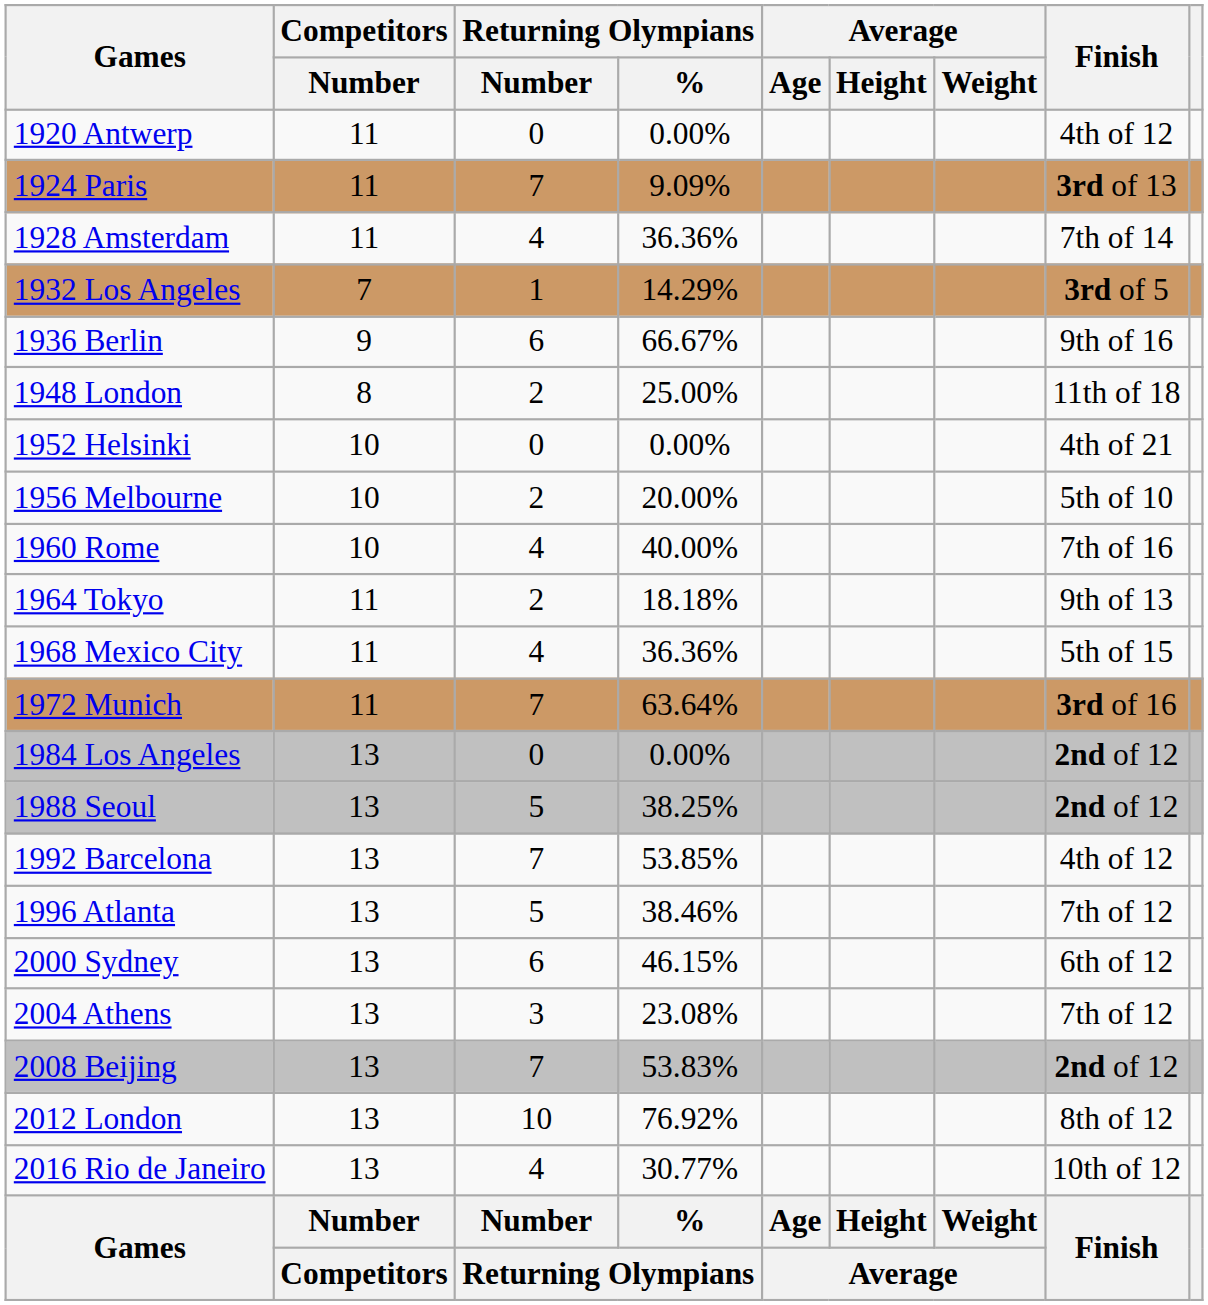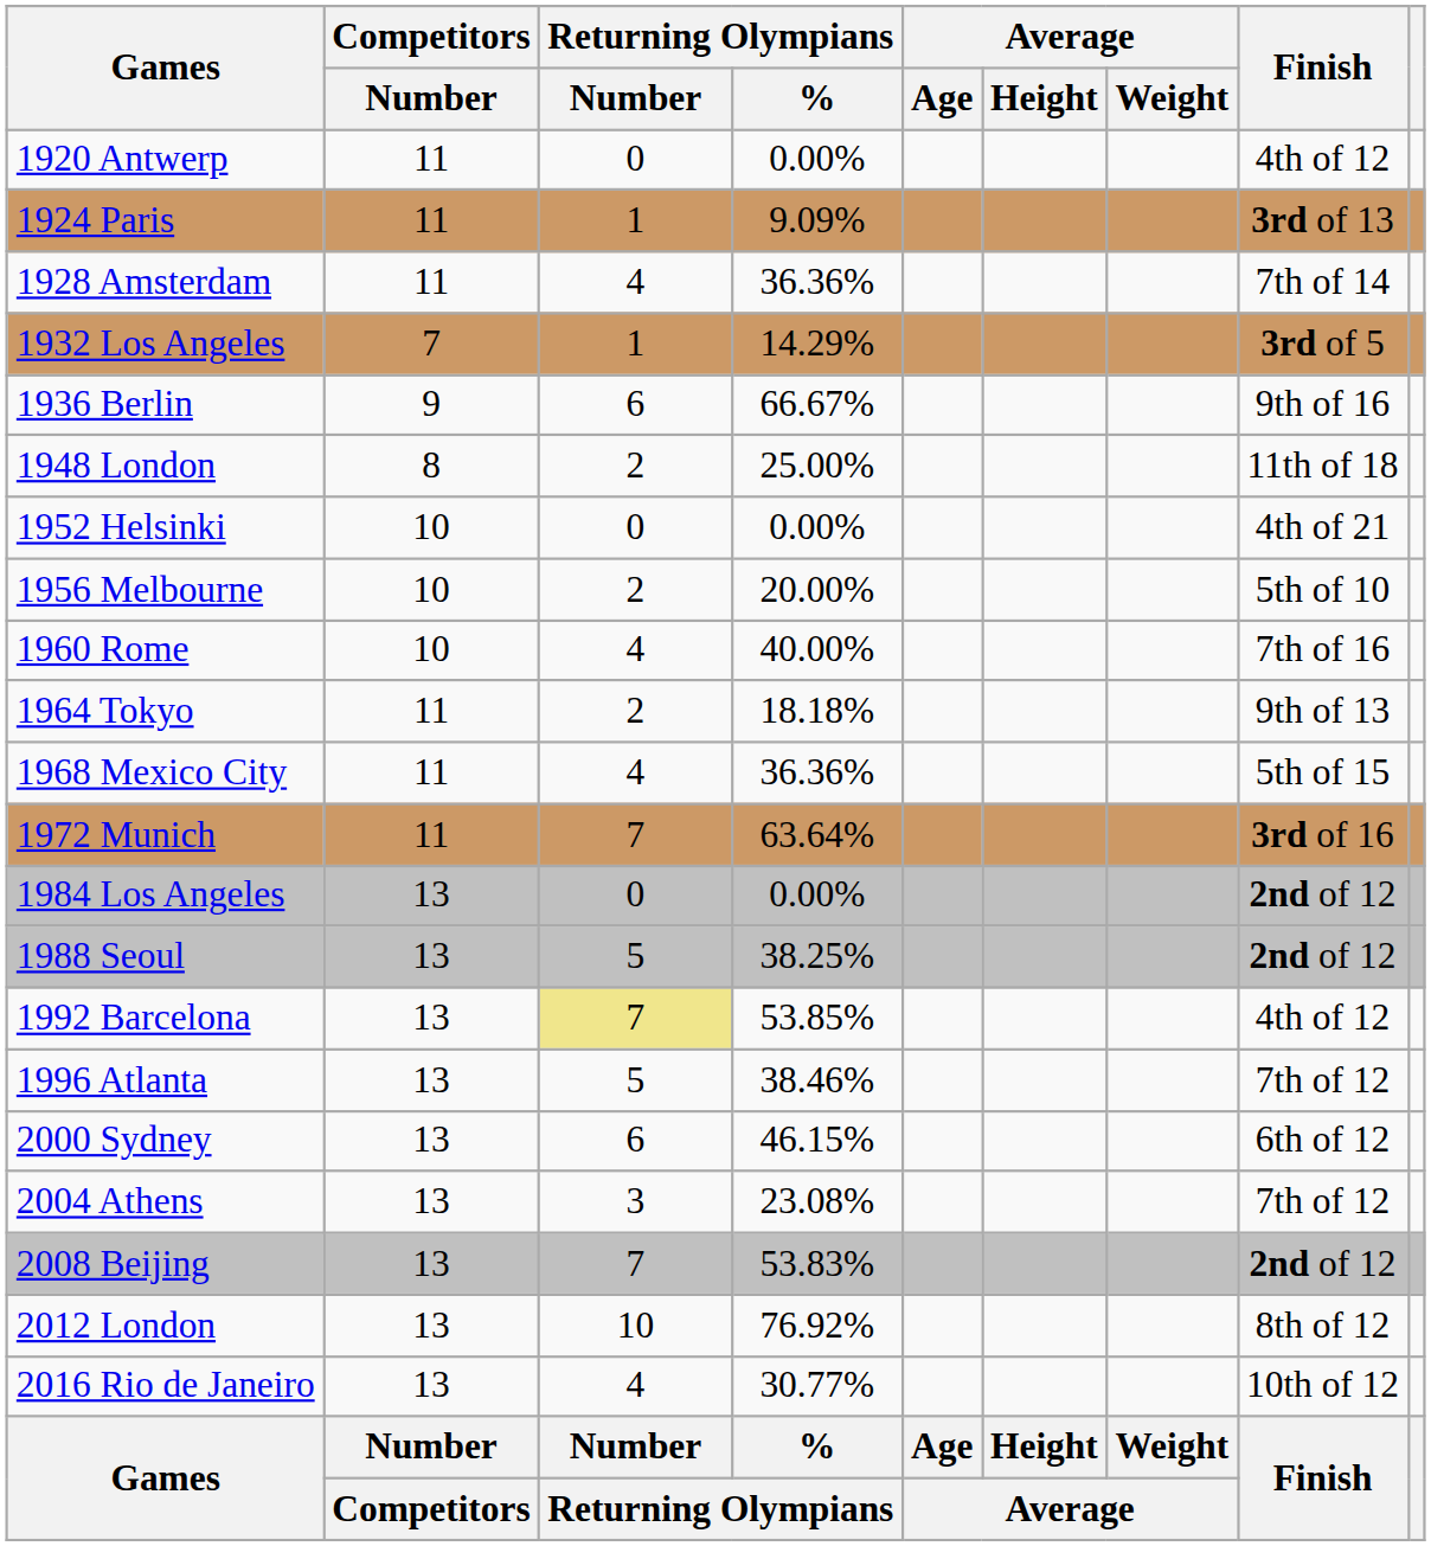1924 Paris | Returning Olympians / Number: 7 -> 1
1992 Barcelona | Returning Olympians / Number: no background -> khaki background
